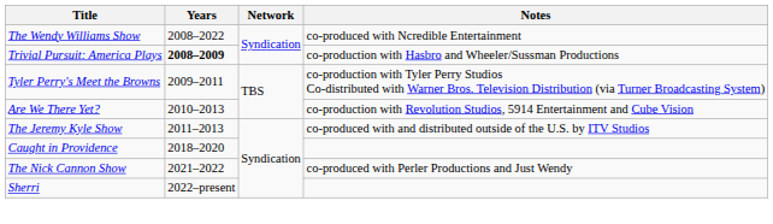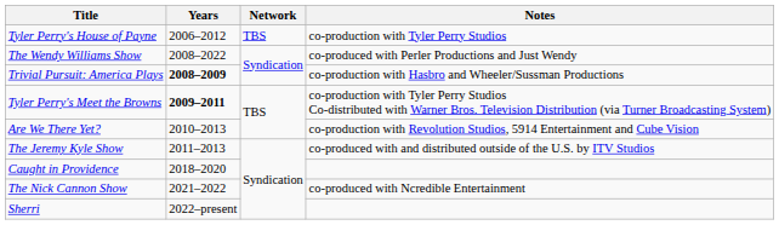+ row: Tyler Perry's House of Payne | 2006–2012 | TBS | co-production with Tyler Perry Studios
The Wendy Williams Show | Notes: co-produced with Ncredible Entertainment -> co-produced with Perler Productions and Just Wendy
Tyler Perry's Meet the Browns | Years: normal -> bold
The Nick Cannon Show | Notes: co-produced with Perler Productions and Just Wendy -> co-produced with Ncredible Entertainment
